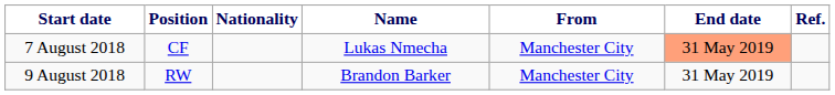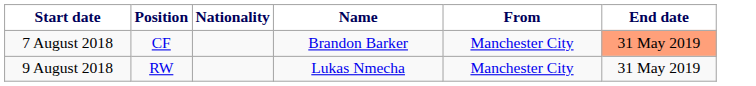- column: Ref.
7 August 2018 | Name: Lukas Nmecha -> Brandon Barker
9 August 2018 | Name: Brandon Barker -> Lukas Nmecha
